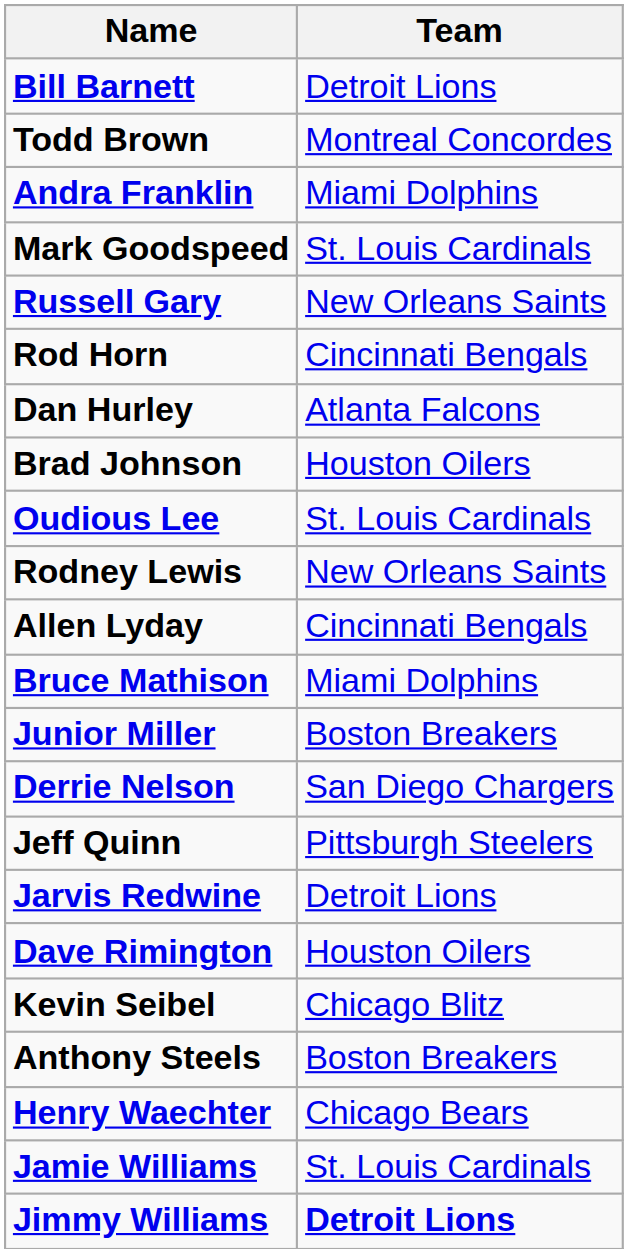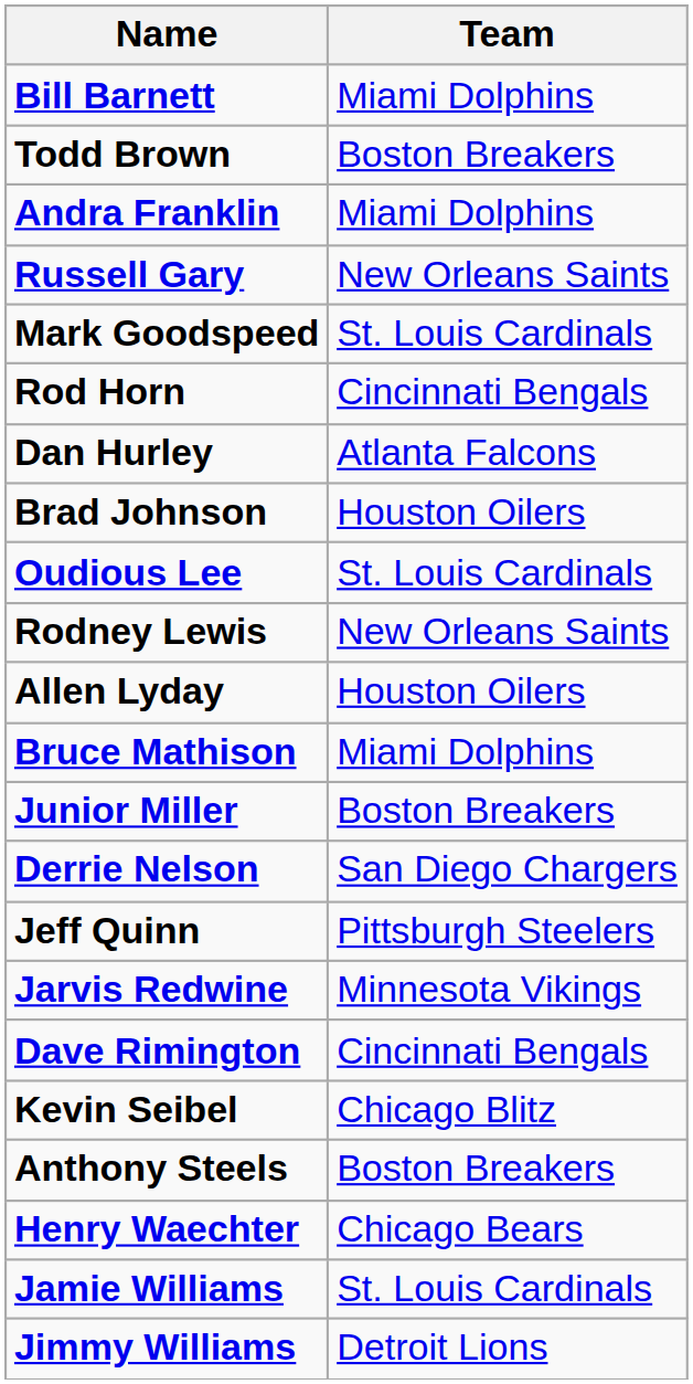Bill Barnett | Team: Detroit Lions -> Miami Dolphins
Todd Brown | Team: Montreal Concordes -> Boston Breakers
rows swapped: Russell Gary <-> Mark Goodspeed
Allen Lyday | Team: Cincinnati Bengals -> Houston Oilers
Jarvis Redwine | Team: Detroit Lions -> Minnesota Vikings
Dave Rimington | Team: Houston Oilers -> Cincinnati Bengals
Jimmy Williams | Team: bold -> normal
